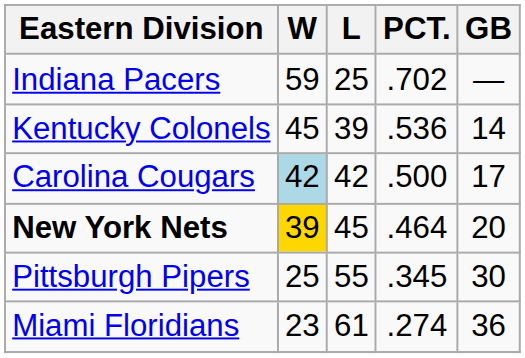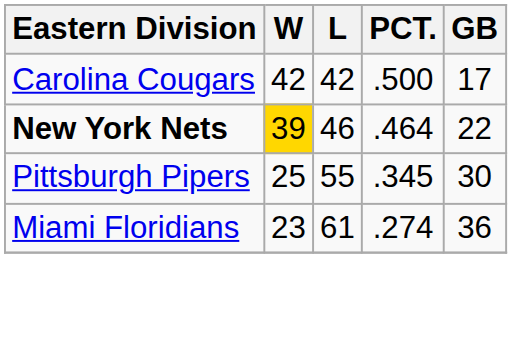- row: Indiana Pacers | 59 | 25 | .702 | —
- row: Kentucky Colonels | 45 | 39 | .536 | 14
Carolina Cougars | W: lightblue background -> no background
New York Nets | L: 45 -> 46
New York Nets | GB: 20 -> 22
